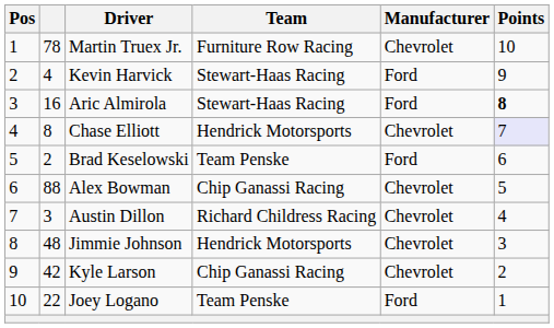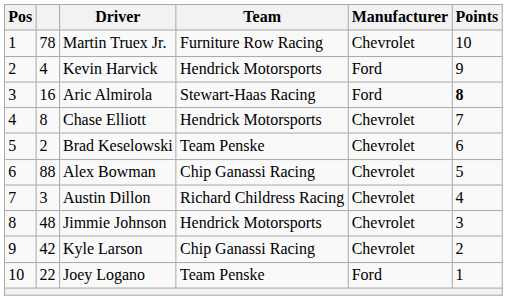Kevin Harvick | Team: Stewart-Haas Racing -> Hendrick Motorsports
Chase Elliott | Points: lavender background -> no background
Brad Keselowski | Manufacturer: Ford -> Chevrolet
